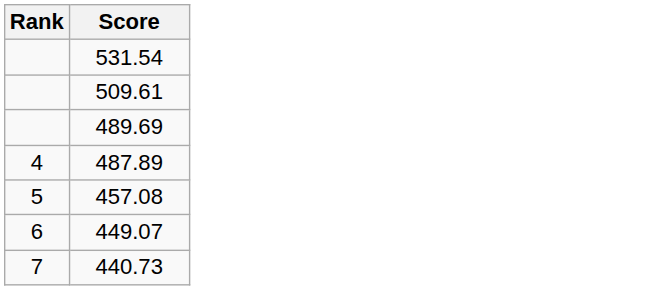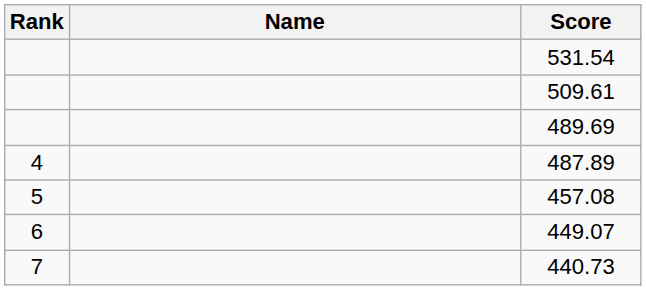+ column: Name
